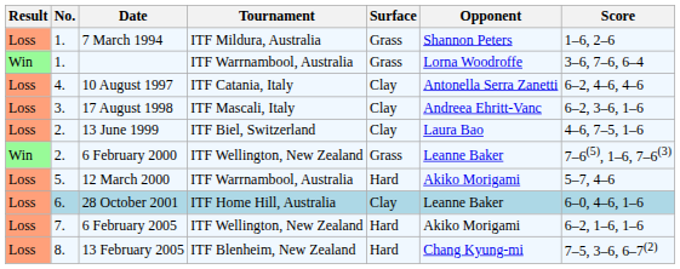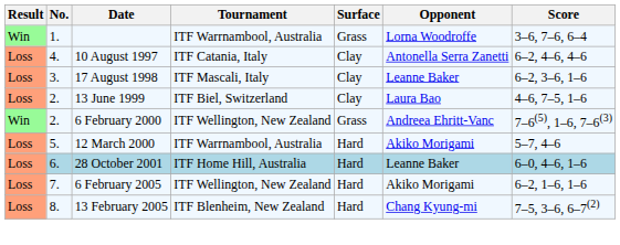- row: Loss | 1. | 7 March 1994 | ITF Mildura, Australia | Grass | Shannon Peters | 1–6, 2–6
17 August 1998 | Opponent: Andreea Ehritt-Vanc -> Leanne Baker
6 February 2000 | Opponent: Leanne Baker -> Andreea Ehritt-Vanc
28 October 2001 | Surface: Clay -> Hard
